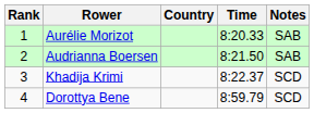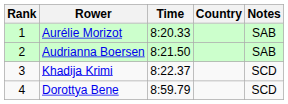columns swapped: Country <-> Time
